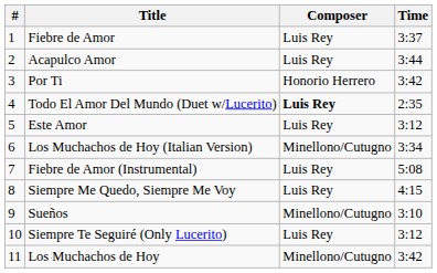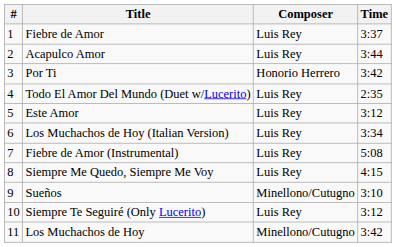Todo El Amor Del Mundo (Duet w/Lucerito) | Composer: bold -> normal
Los Muchachos de Hoy (Italian Version) | Composer: Minellono/Cutugno -> Luis Rey
